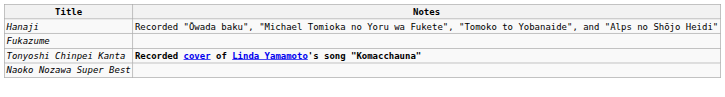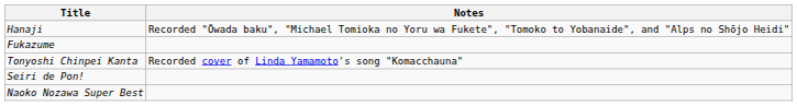Tonyoshi Chinpei Kanta | Notes: bold -> normal
+ row: Seiri de Pon!
